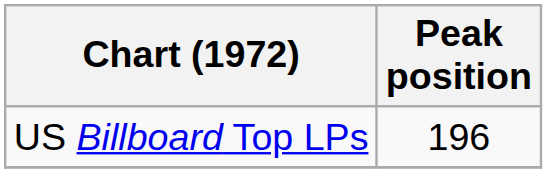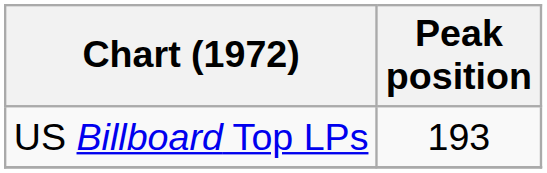US Billboard Top LPs | Peak position: 196 -> 193
